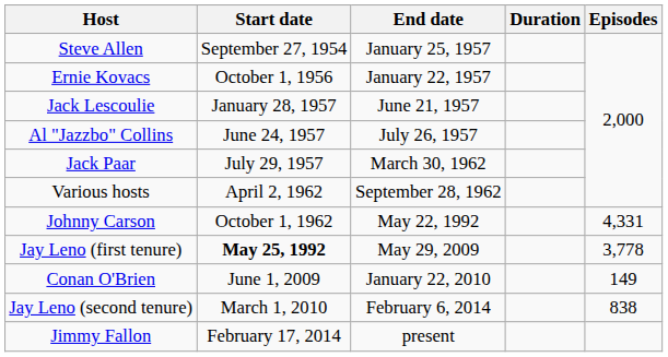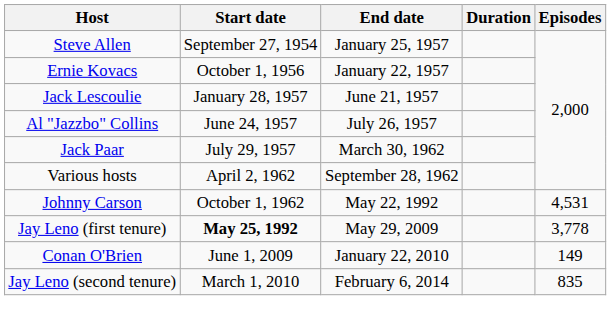Johnny Carson | Episodes: 4,331 -> 4,531
Jay Leno (second tenure) | Episodes: 838 -> 835
- row: Jimmy Fallon | February 17, 2014 | present
